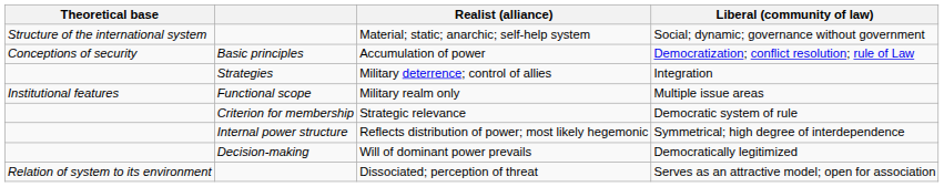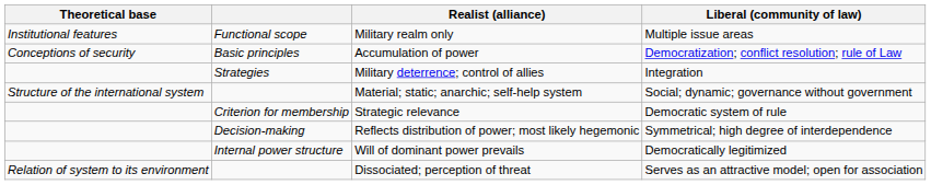rows swapped: Material; static; anarchic; self-help system <-> Military realm only
Reflects distribution of power; most likely hegemonic | column 2: Internal power structure -> Decision-making
Will of dominant power prevails | column 2: Decision-making -> Internal power structure
